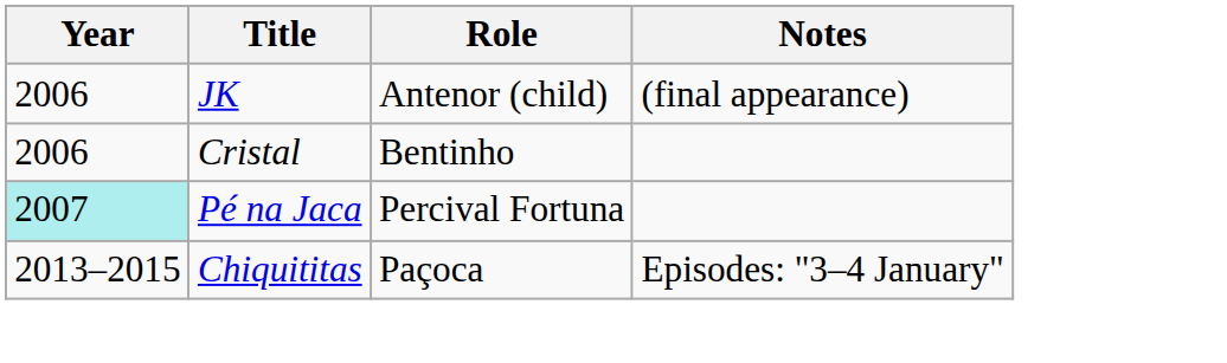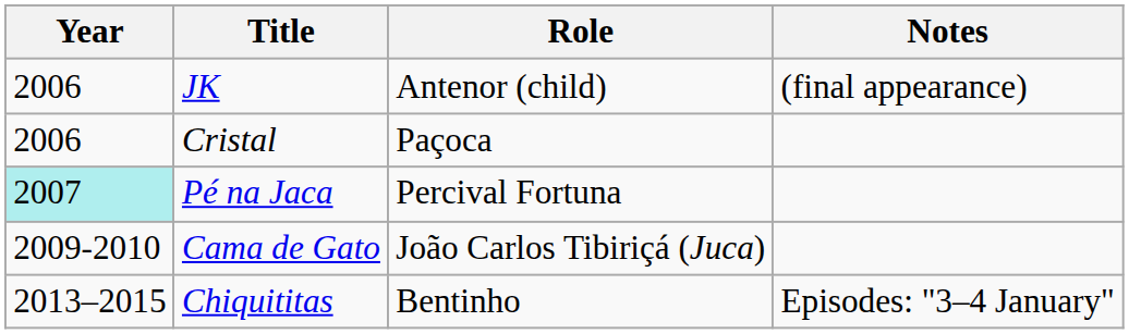Cristal | Role: Bentinho -> Paçoca
+ row: 2009-2010 | Cama de Gato | João Carlos Tibiriçá (Juca)
Chiquititas | Role: Paçoca -> Bentinho
